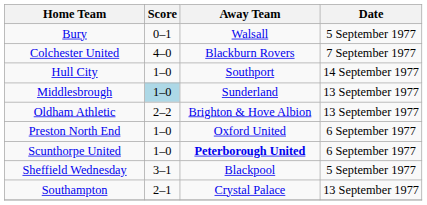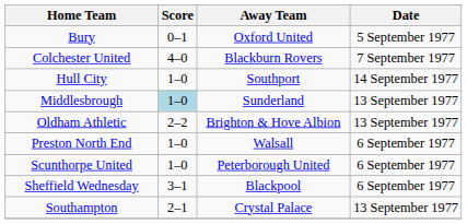Bury | Away Team: Walsall -> Oxford United
Preston North End | Away Team: Oxford United -> Walsall
Scunthorpe United | Away Team: bold -> normal
Sheffield Wednesday | Date: 5 September 1977 -> 6 September 1977
